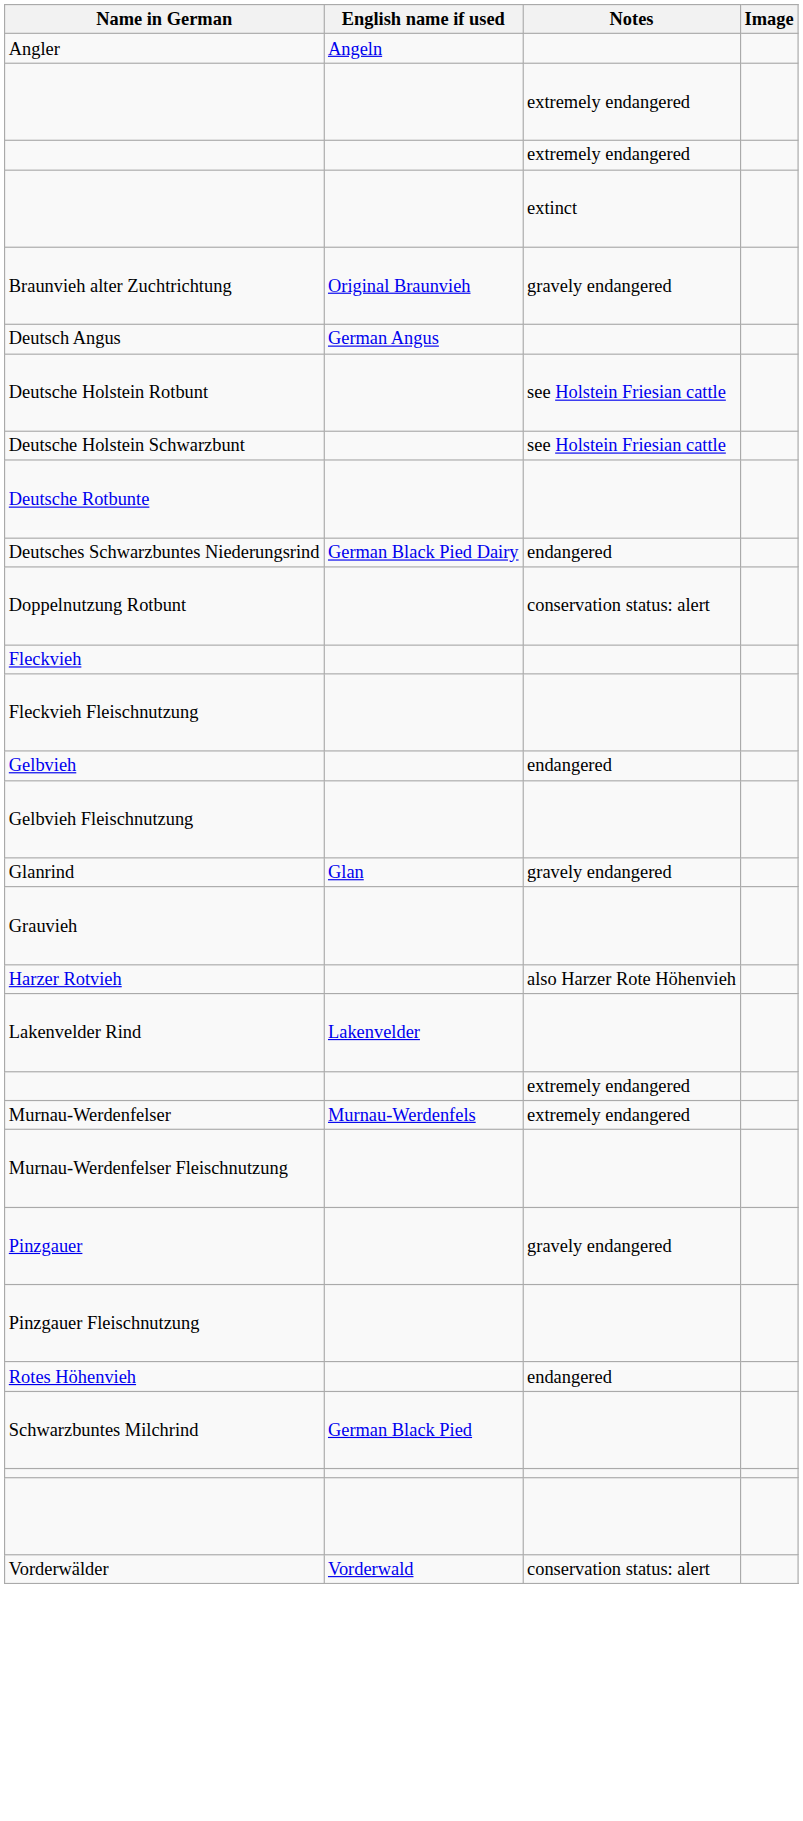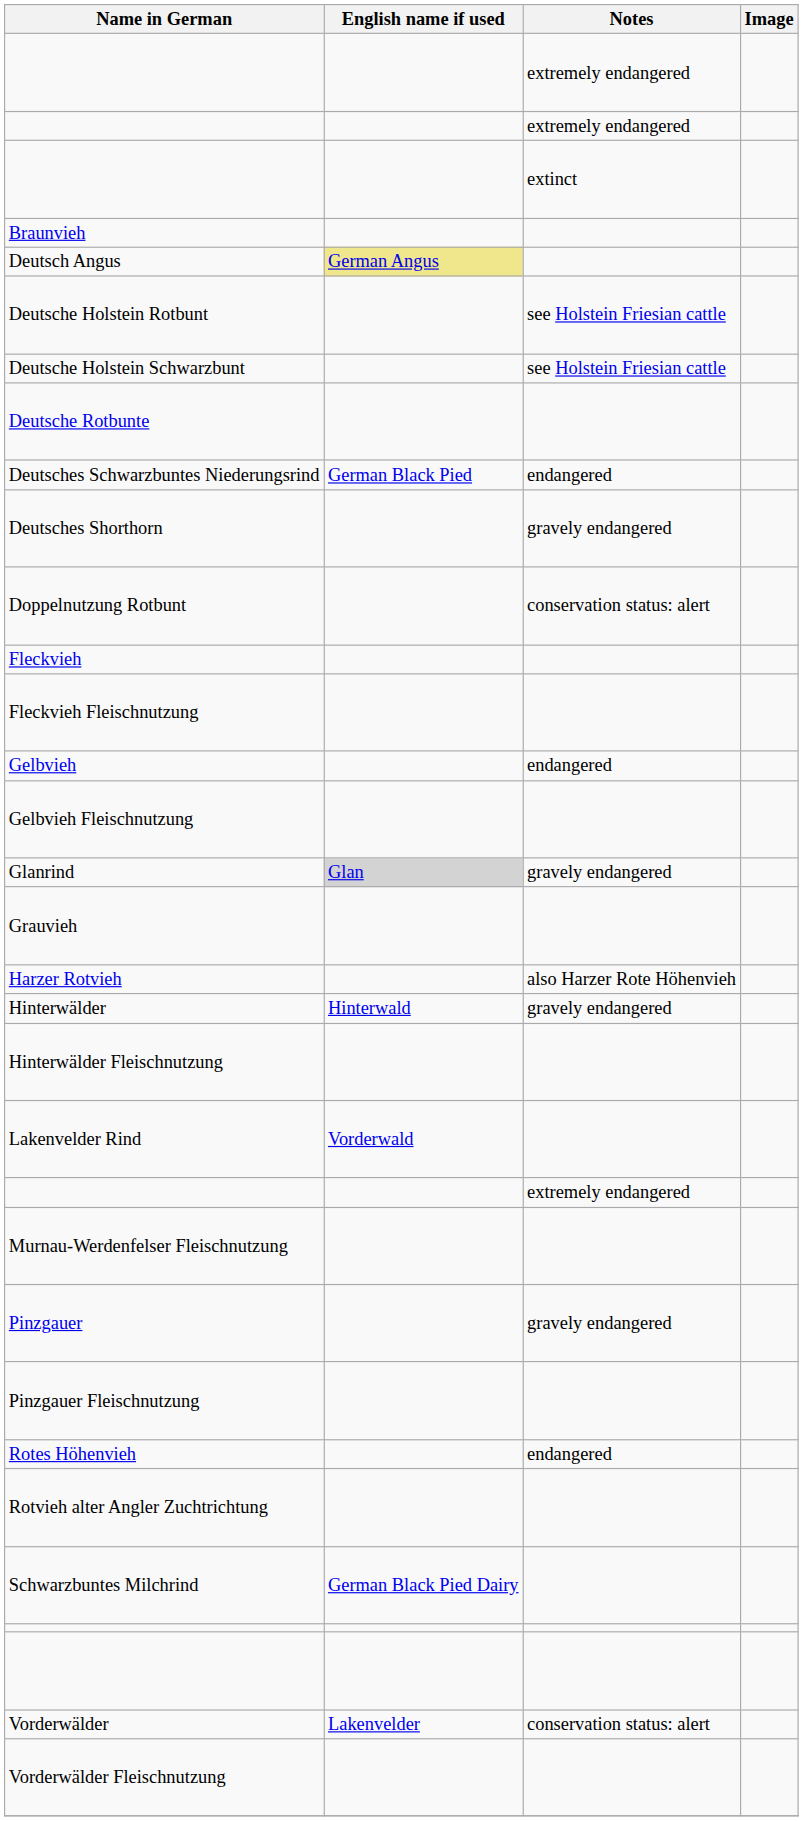- row: Angler | Angeln
+ row: Braunvieh
- row: Braunvieh alter Zuchtrichtung | Original Braunvieh | gravely endangered
Deutsch Angus | English name if used: no background -> khaki background
Deutsches Schwarzbuntes Niederungsrind | English name if used: German Black Pied Dairy -> German Black Pied
+ row: Deutsches Shorthorn | gravely endangered
Glanrind | English name if used: no background -> lightgrey background
+ row: Hinterwälder | Hinterwald | gravely endangered
+ row: Hinterwälder Fleischnutzung
Lakenvelder Rind | English name if used: Lakenvelder -> Vorderwald
- row: Murnau-Werdenfelser | Murnau-Werdenfels | extremely endangered
+ row: Rotvieh alter Angler Zuchtrichtung
Schwarzbuntes Milchrind | English name if used: German Black Pied -> German Black Pied Dairy
Vorderwälder | English name if used: Vorderwald -> Lakenvelder
+ row: Vorderwälder Fleischnutzung
